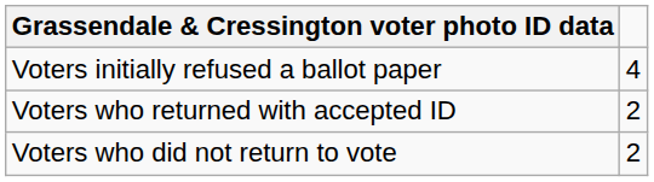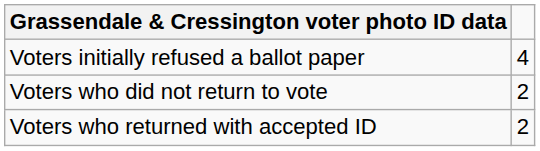rows swapped: Voters who returned with accepted ID <-> Voters who did not return to vote
